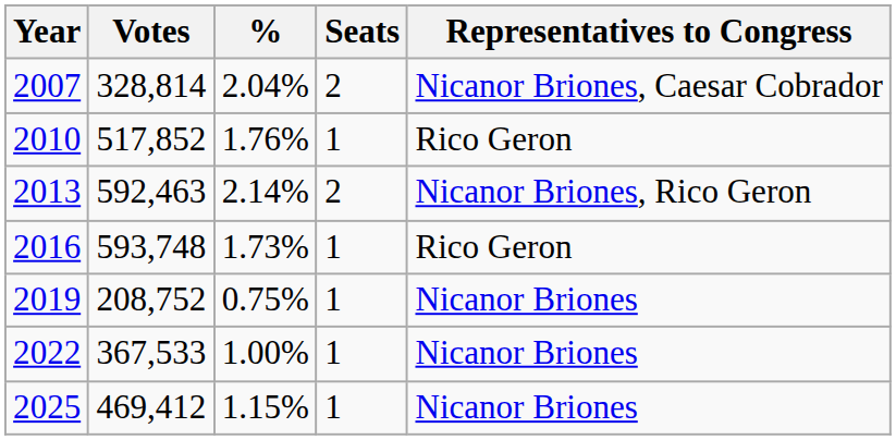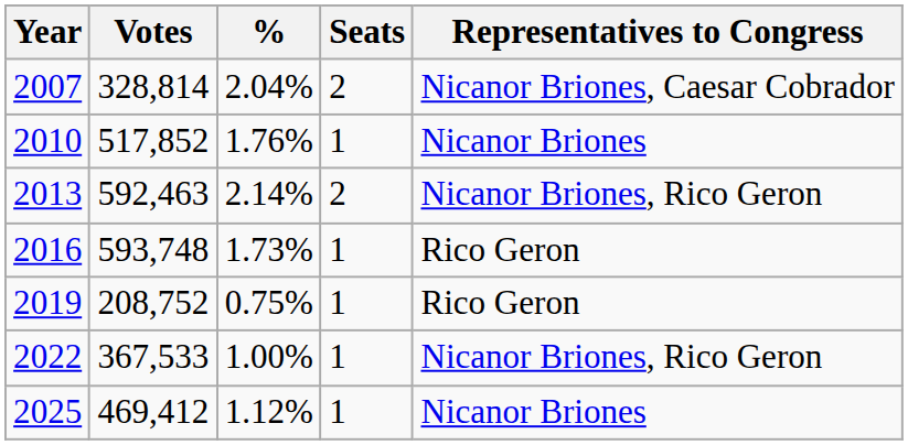2010 | Representatives to Congress: Rico Geron -> Nicanor Briones
2019 | Representatives to Congress: Nicanor Briones -> Rico Geron
2022 | Representatives to Congress: Nicanor Briones -> Nicanor Briones, Rico Geron
2025 | %: 1.15% -> 1.12%
